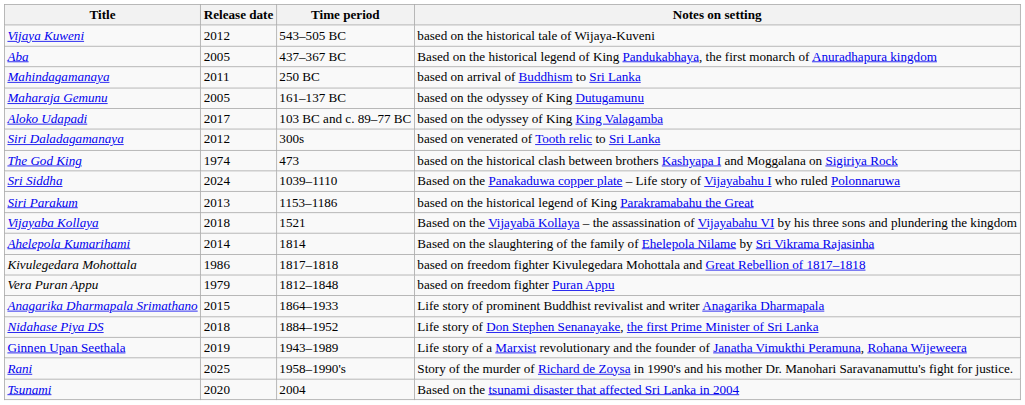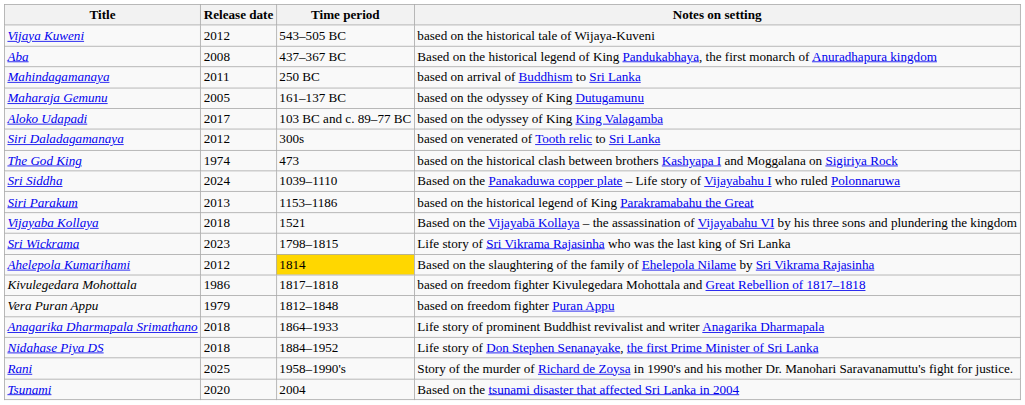Aba | Release date: 2005 -> 2008
+ row: Sri Wickrama | 2023 | 1798–1815 | Life story of Sri Vikrama Rajasinha who was the last king of Sri Lanka
Ahelepola Kumarihami | Release date: 2014 -> 2012
Ahelepola Kumarihami | Time period: no background -> gold background
Anagarika Dharmapala Srimathano | Release date: 2015 -> 2018
- row: Ginnen Upan Seethala | 2019 | 1943–1989 | Life story of a Marxist revolutionary and the founder of Janatha Vimukthi Peramuna, Rohana Wijeweera
